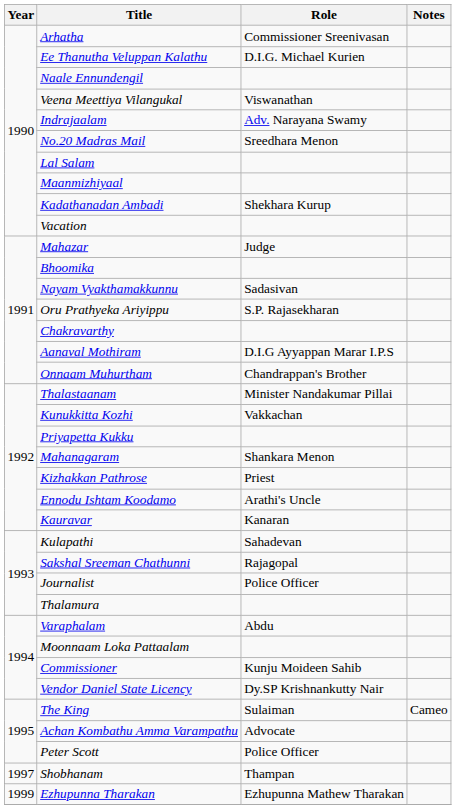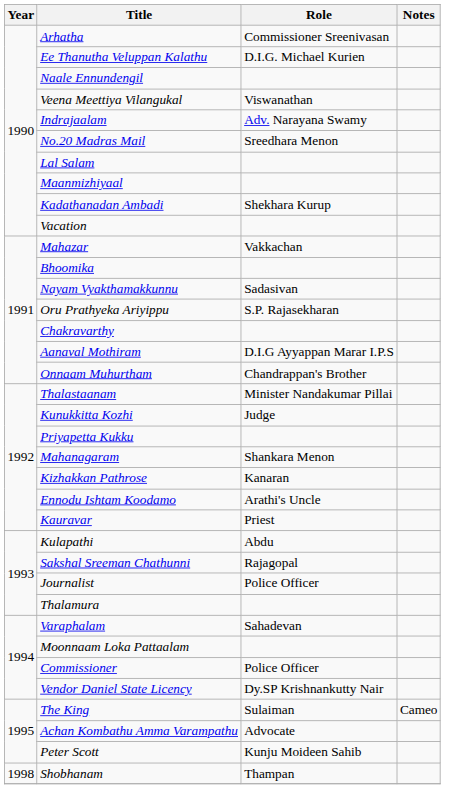Mahazar | Role: Judge -> Vakkachan
Kunukkitta Kozhi | Role: Vakkachan -> Judge
Kizhakkan Pathrose | Role: Priest -> Kanaran
Kauravar | Role: Kanaran -> Priest
Kulapathi | Role: Sahadevan -> Abdu
Varaphalam | Role: Abdu -> Sahadevan
Commissioner | Role: Kunju Moideen Sahib -> Police Officer
Peter Scott | Role: Police Officer -> Kunju Moideen Sahib
Shobhanam | Year: 1997 -> 1998
- row: 1999 | Ezhupunna Tharakan | Ezhupunna Mathew Tharakan
